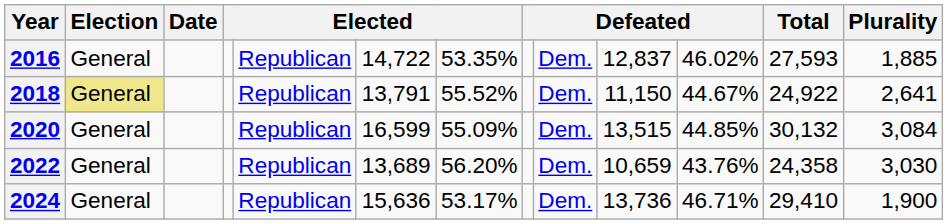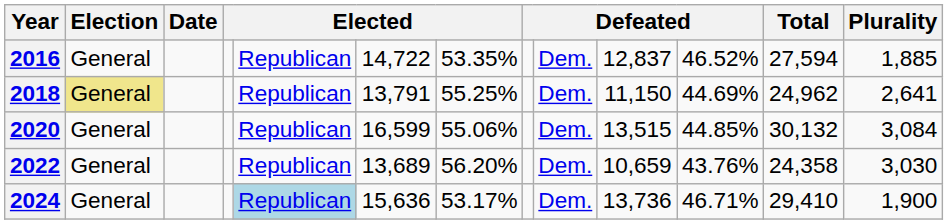2016 | column 11: 46.02% -> 46.52%
2016 | Total: 27,593 -> 27,594
2018 | column 7: 55.52% -> 55.25%
2018 | column 11: 44.67% -> 44.69%
2018 | Total: 24,922 -> 24,962
2020 | column 7: 55.09% -> 55.06%
2024 | column 5: no background -> lightblue background
